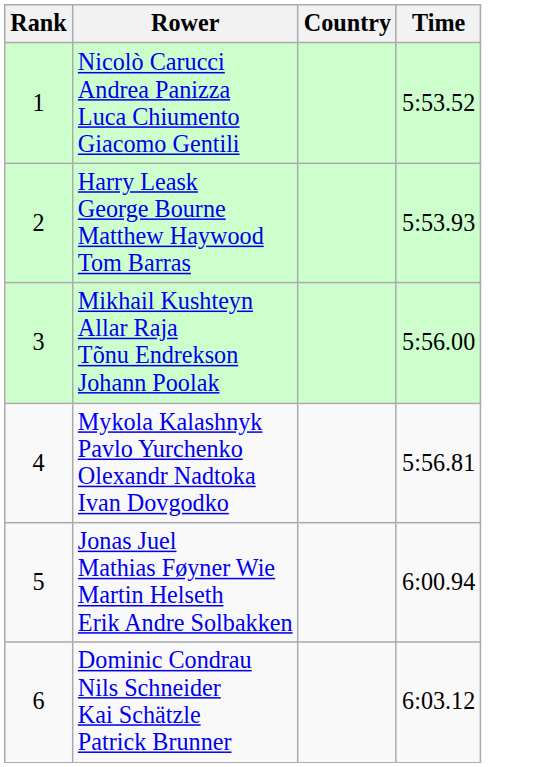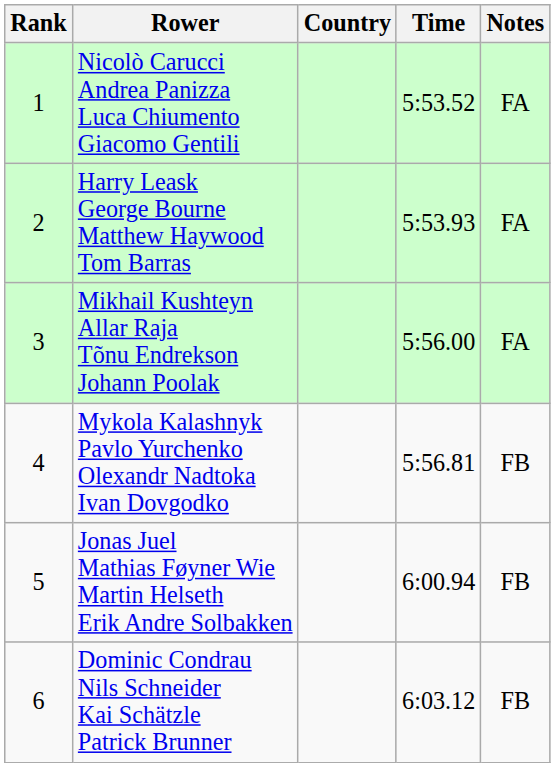+ column: Notes | FA | FA | FA | FB | FB | FB
